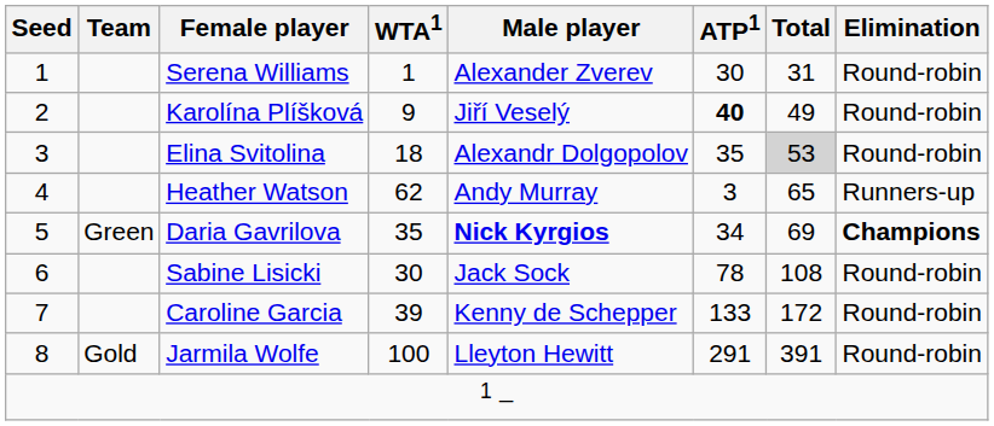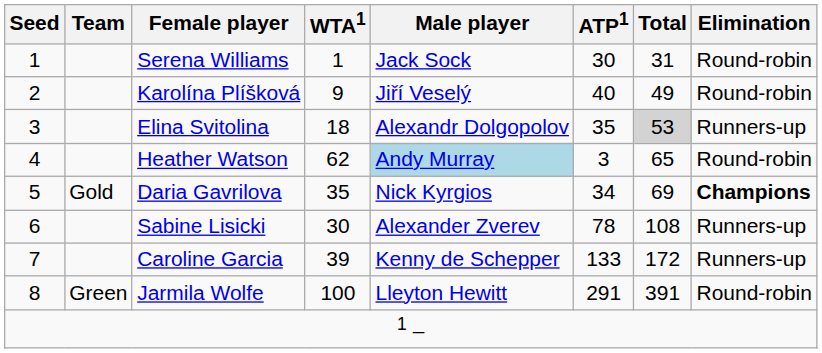Serena Williams | Male player: Alexander Zverev -> Jack Sock
Karolína Plíšková | ATP1: bold -> normal
Elina Svitolina | Elimination: Round-robin -> Runners-up
Heather Watson | Male player: no background -> lightblue background
Heather Watson | Elimination: Runners-up -> Round-robin
Daria Gavrilova | Team: Green -> Gold
Daria Gavrilova | Male player: bold -> normal
Sabine Lisicki | Male player: Jack Sock -> Alexander Zverev
Sabine Lisicki | Elimination: Round-robin -> Runners-up
Caroline Garcia | Elimination: Round-robin -> Runners-up
Jarmila Wolfe | Team: Gold -> Green
